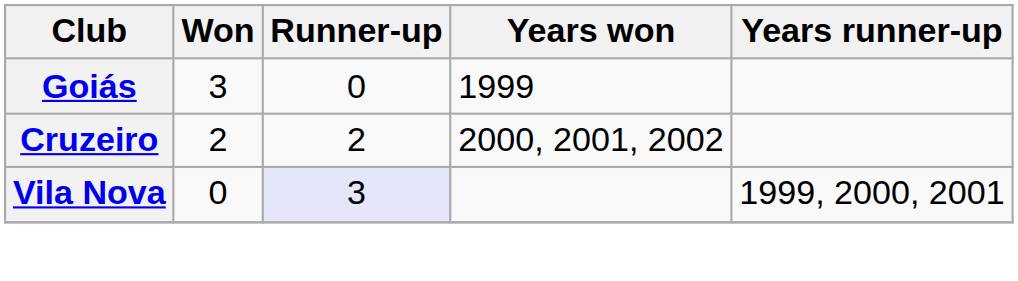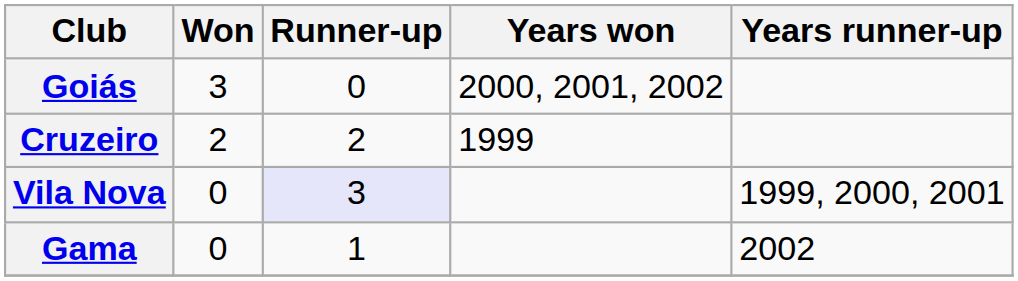Goiás | Years won: 1999 -> 2000, 2001, 2002
Cruzeiro | Years won: 2000, 2001, 2002 -> 1999
+ row: Gama | 0 | 1 | 2002
